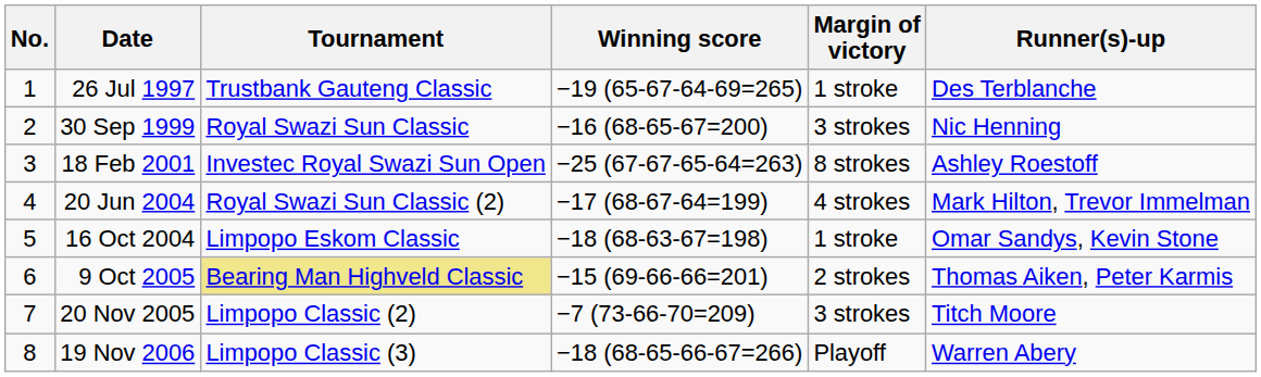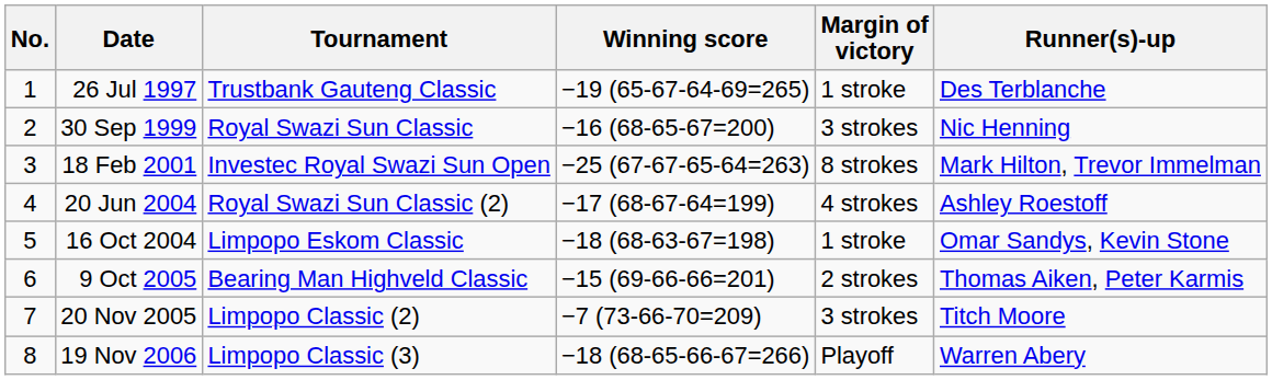18 Feb 2001 | Runner(s)-up: Ashley Roestoff -> Mark Hilton, Trevor Immelman
20 Jun 2004 | Runner(s)-up: Mark Hilton, Trevor Immelman -> Ashley Roestoff
9 Oct 2005 | Tournament: khaki background -> no background
